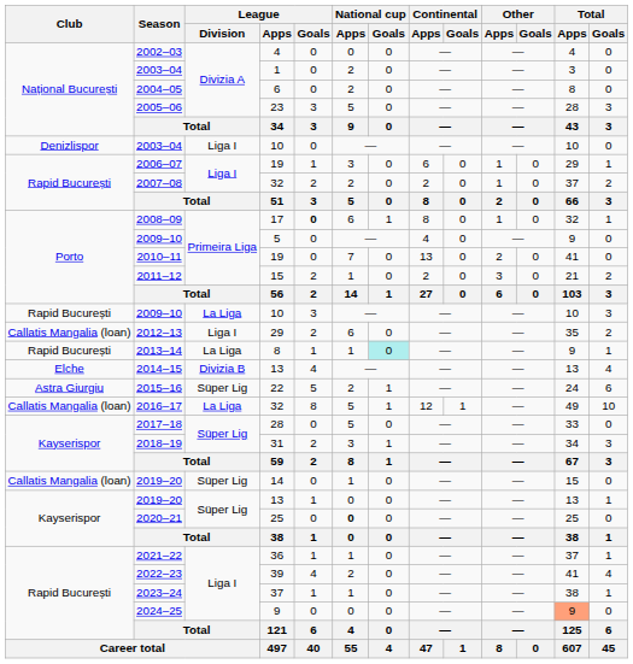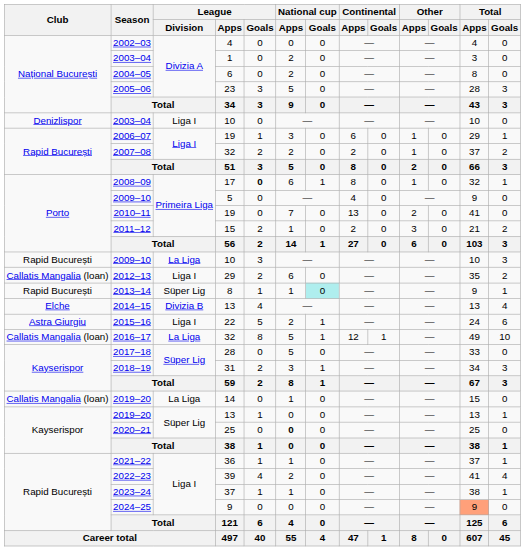2013–14 | League / Division: La Liga -> Süper Lig
2015–16 | League / Division: Süper Lig -> Liga I
2019–20 / 14 | League / Division: Süper Lig -> La Liga
